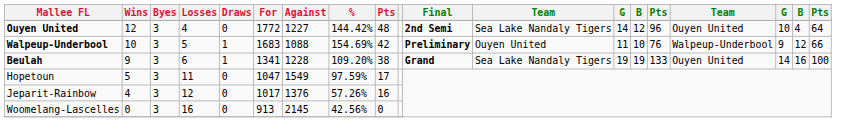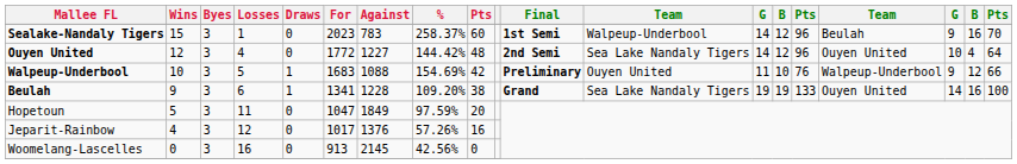+ row: Sealake-Nandaly Tigers | 15 | 3 | 1 | 0 | 2023 | 783 | 258.37% | 60 | 1st Semi | Walpeup-Underbool | 14 | 12 | 96 | Beulah | 9 | 16 | 70
Hopetoun | Against: 1549 -> 1849
Hopetoun | column 9: 17 -> 20
